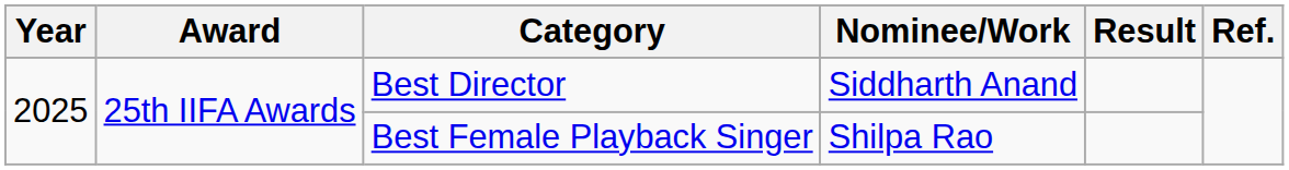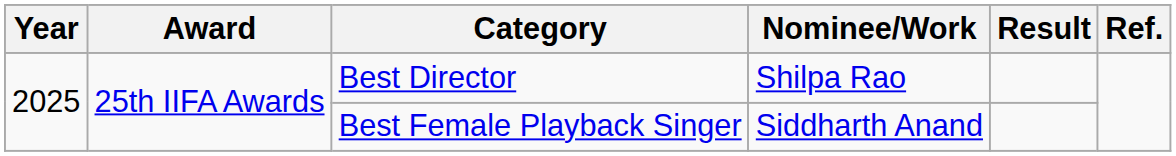Best Director | Nominee/Work: Siddharth Anand -> Shilpa Rao
Best Female Playback Singer | Nominee/Work: Shilpa Rao -> Siddharth Anand
